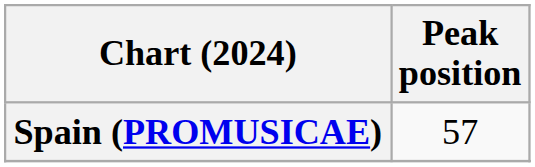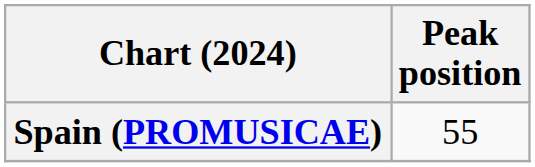Spain (PROMUSICAE) | Peak position: 57 -> 55
